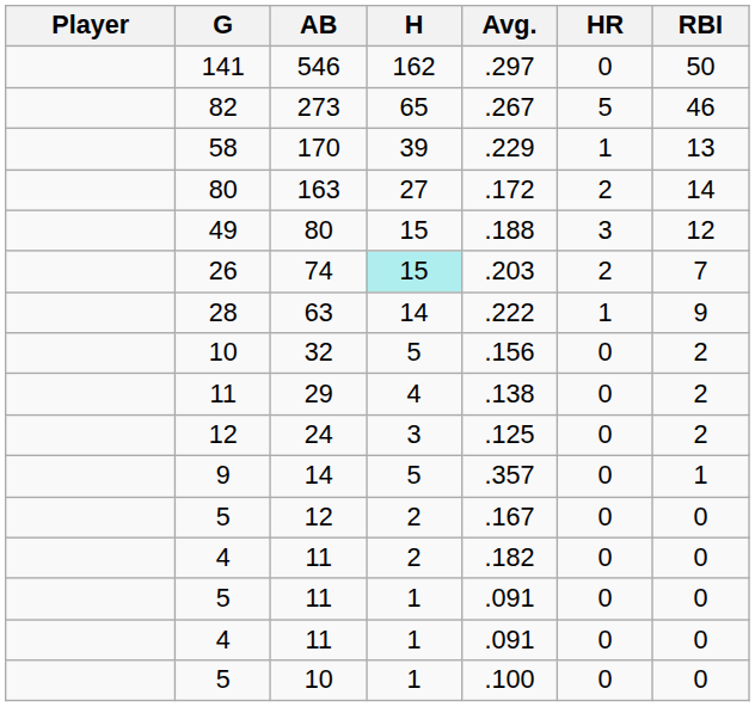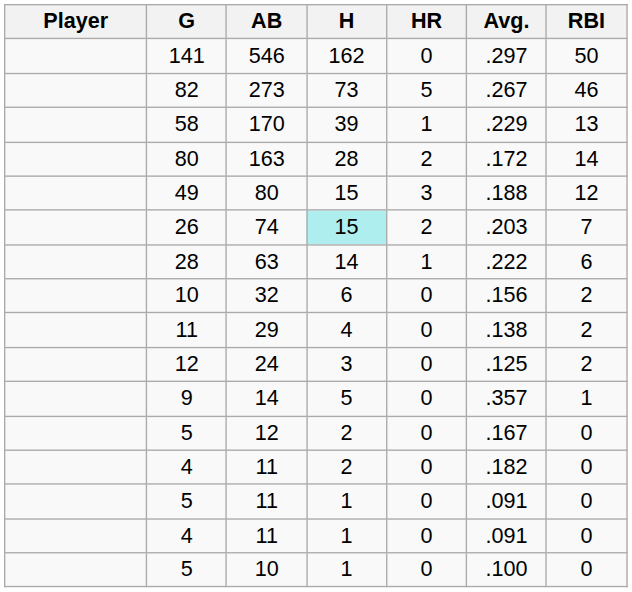columns swapped: Avg. <-> HR
273 | H: 65 -> 73
163 | H: 27 -> 28
63 | RBI: 9 -> 6
32 | H: 5 -> 6
